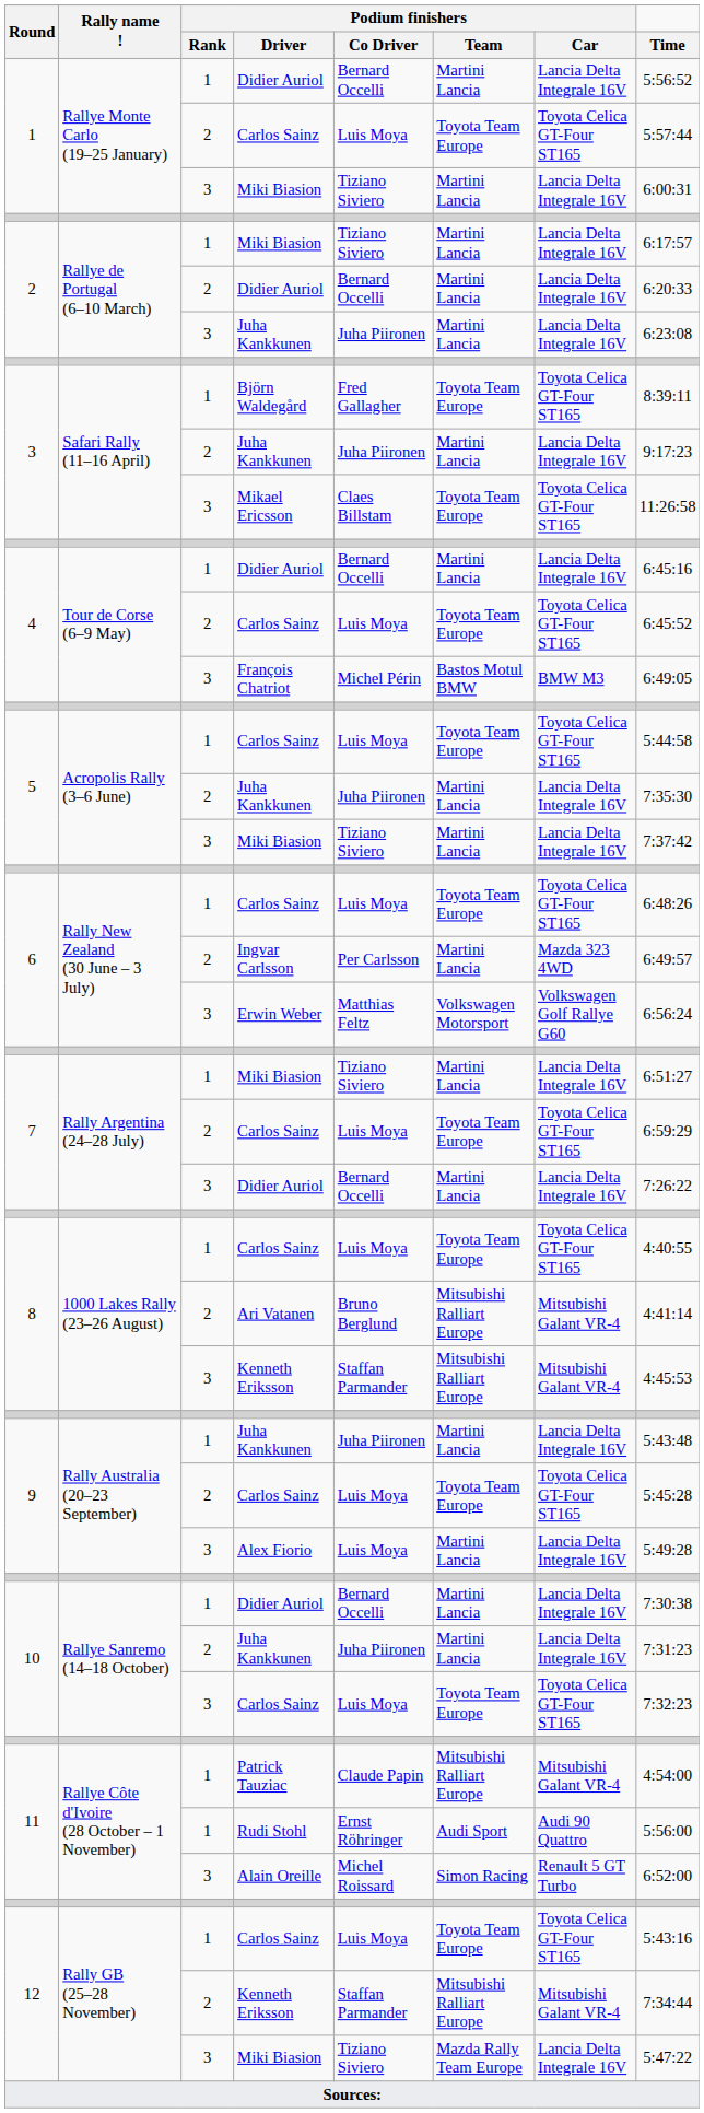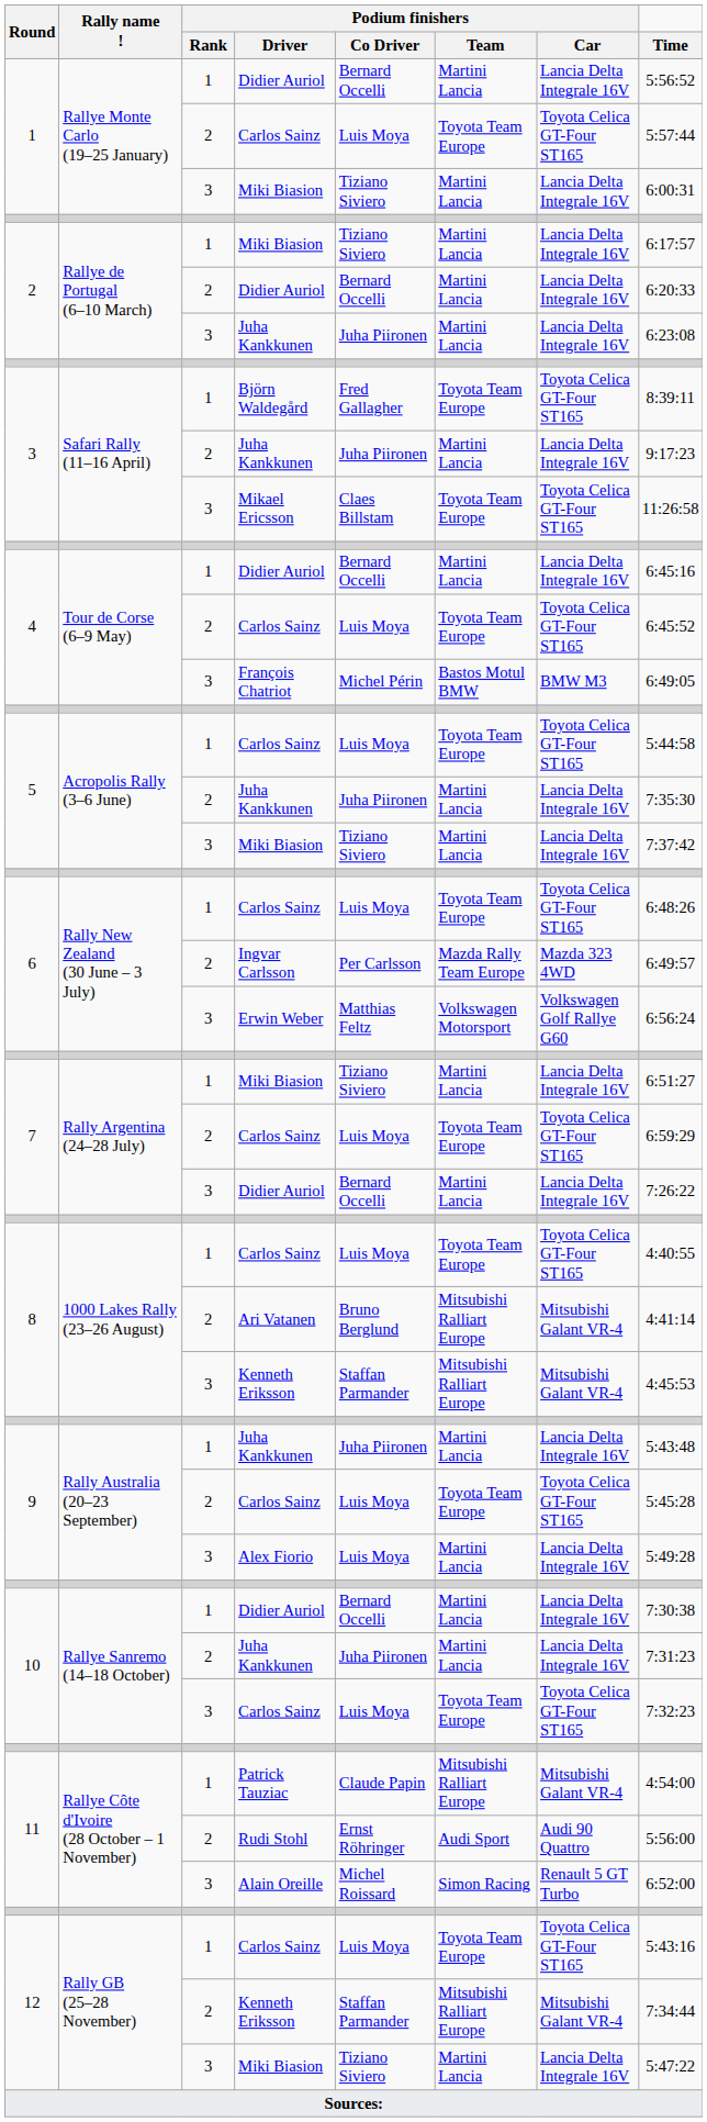Ingvar Carlsson | Podium finishers / Team: Martini Lancia -> Mazda Rally Team Europe
Rudi Stohl | Podium finishers / Rank: 1 -> 2
12 / Miki Biasion | Podium finishers / Team: Mazda Rally Team Europe -> Martini Lancia
